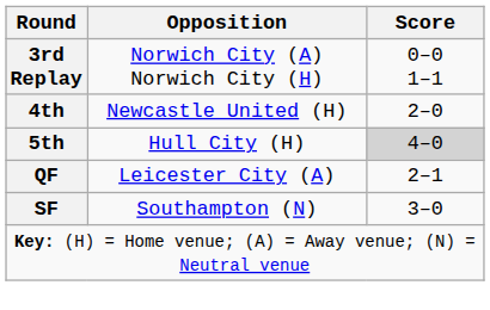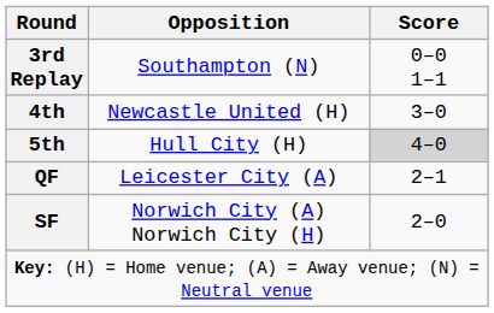3rd Replay | Opposition: Norwich City (A) Norwich City (H) -> Southampton (N)
4th | Score: 2–0 -> 3–0
SF | Opposition: Southampton (N) -> Norwich City (A) Norwich City (H)
SF | Score: 3–0 -> 2–0
